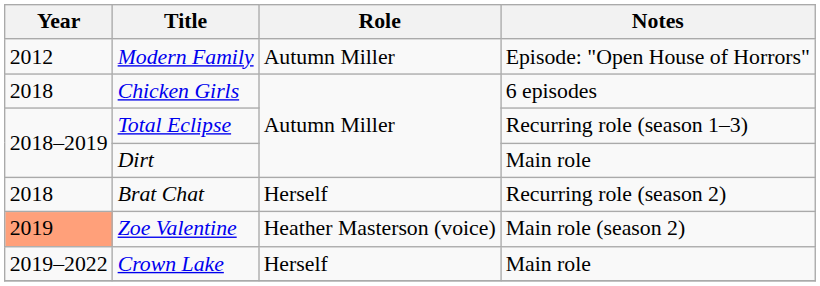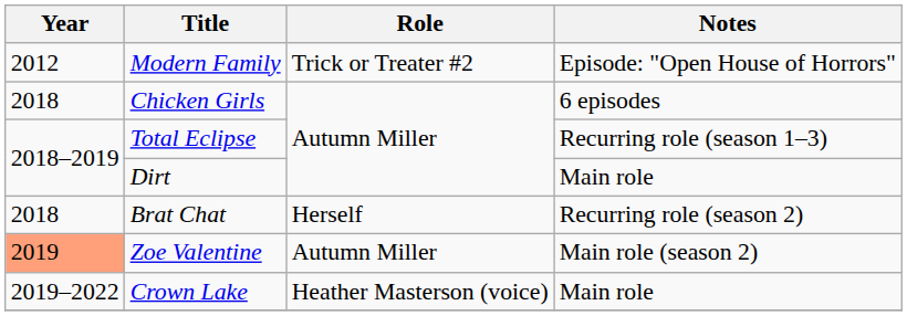Modern Family | Role: Autumn Miller -> Trick or Treater #2
Zoe Valentine | Role: Heather Masterson (voice) -> Autumn Miller
Crown Lake | Role: Herself -> Heather Masterson (voice)
